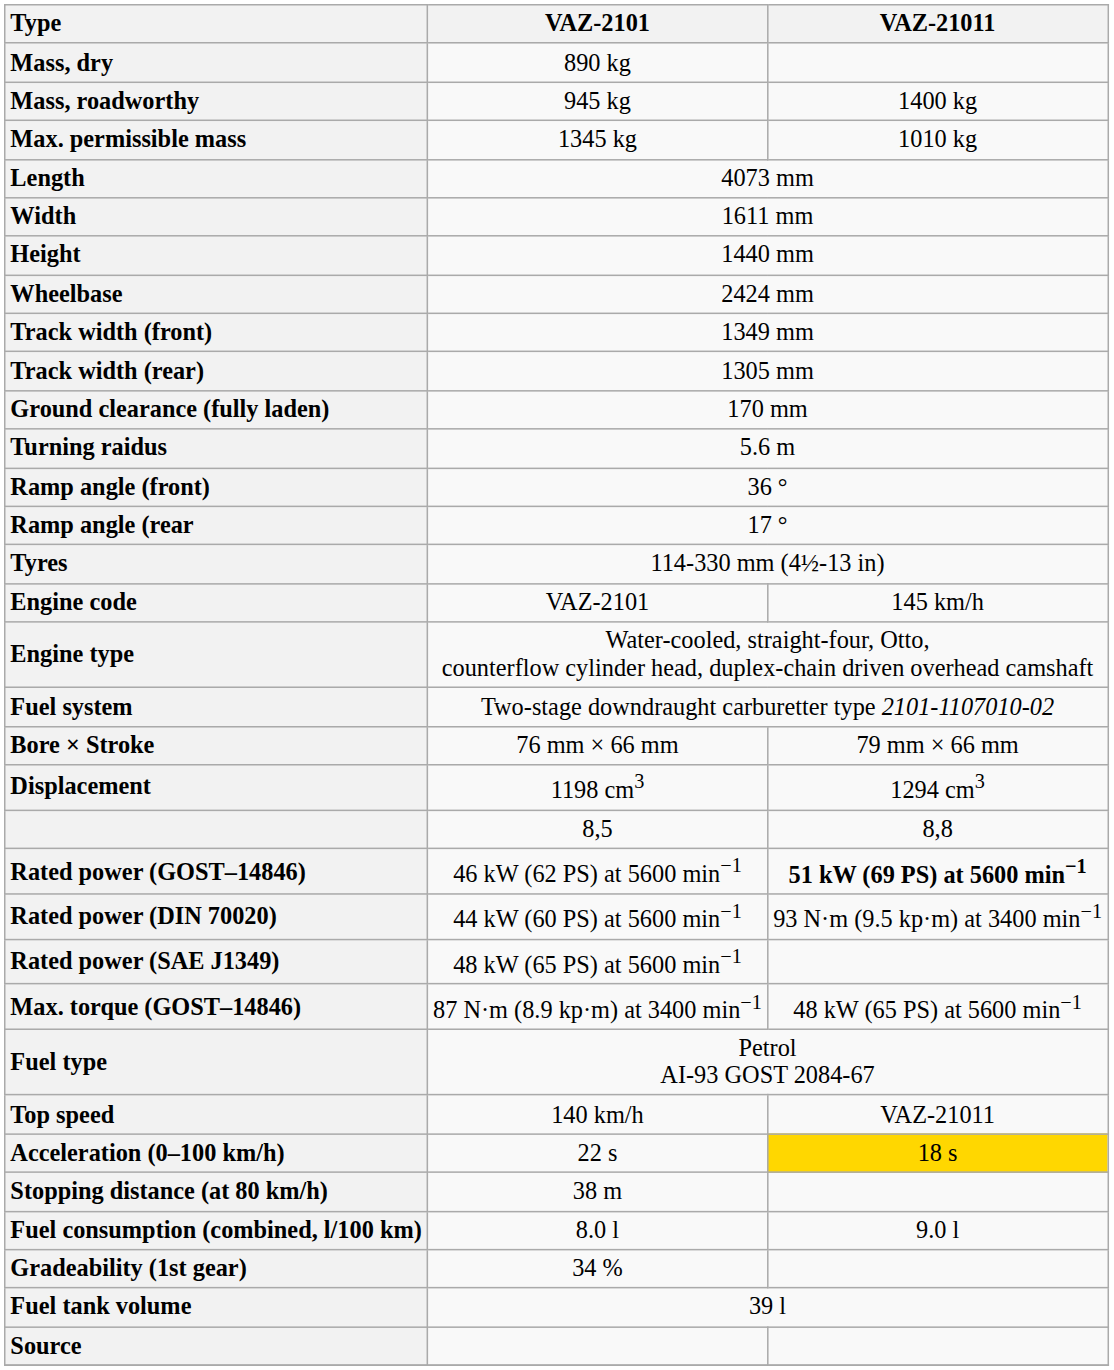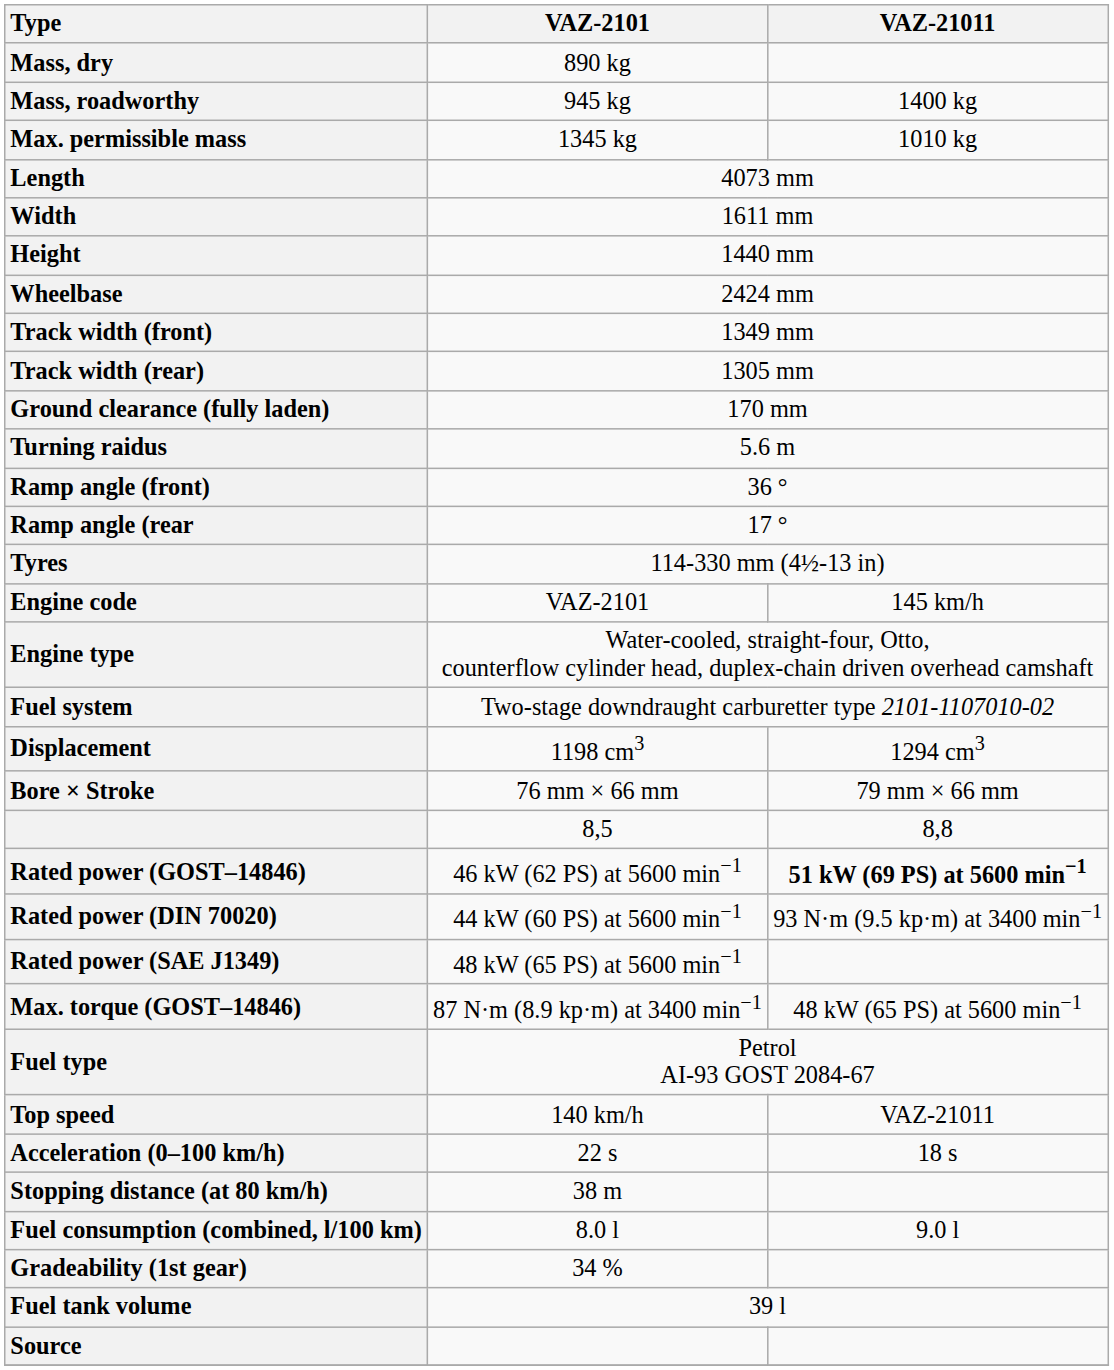rows swapped: Displacement <-> Bore × Stroke
Acceleration (0–100 km/h) | VAZ-21011: gold background -> no background
